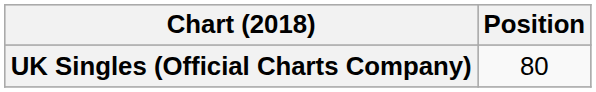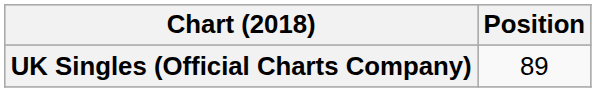UK Singles (Official Charts Company) | Position: 80 -> 89
